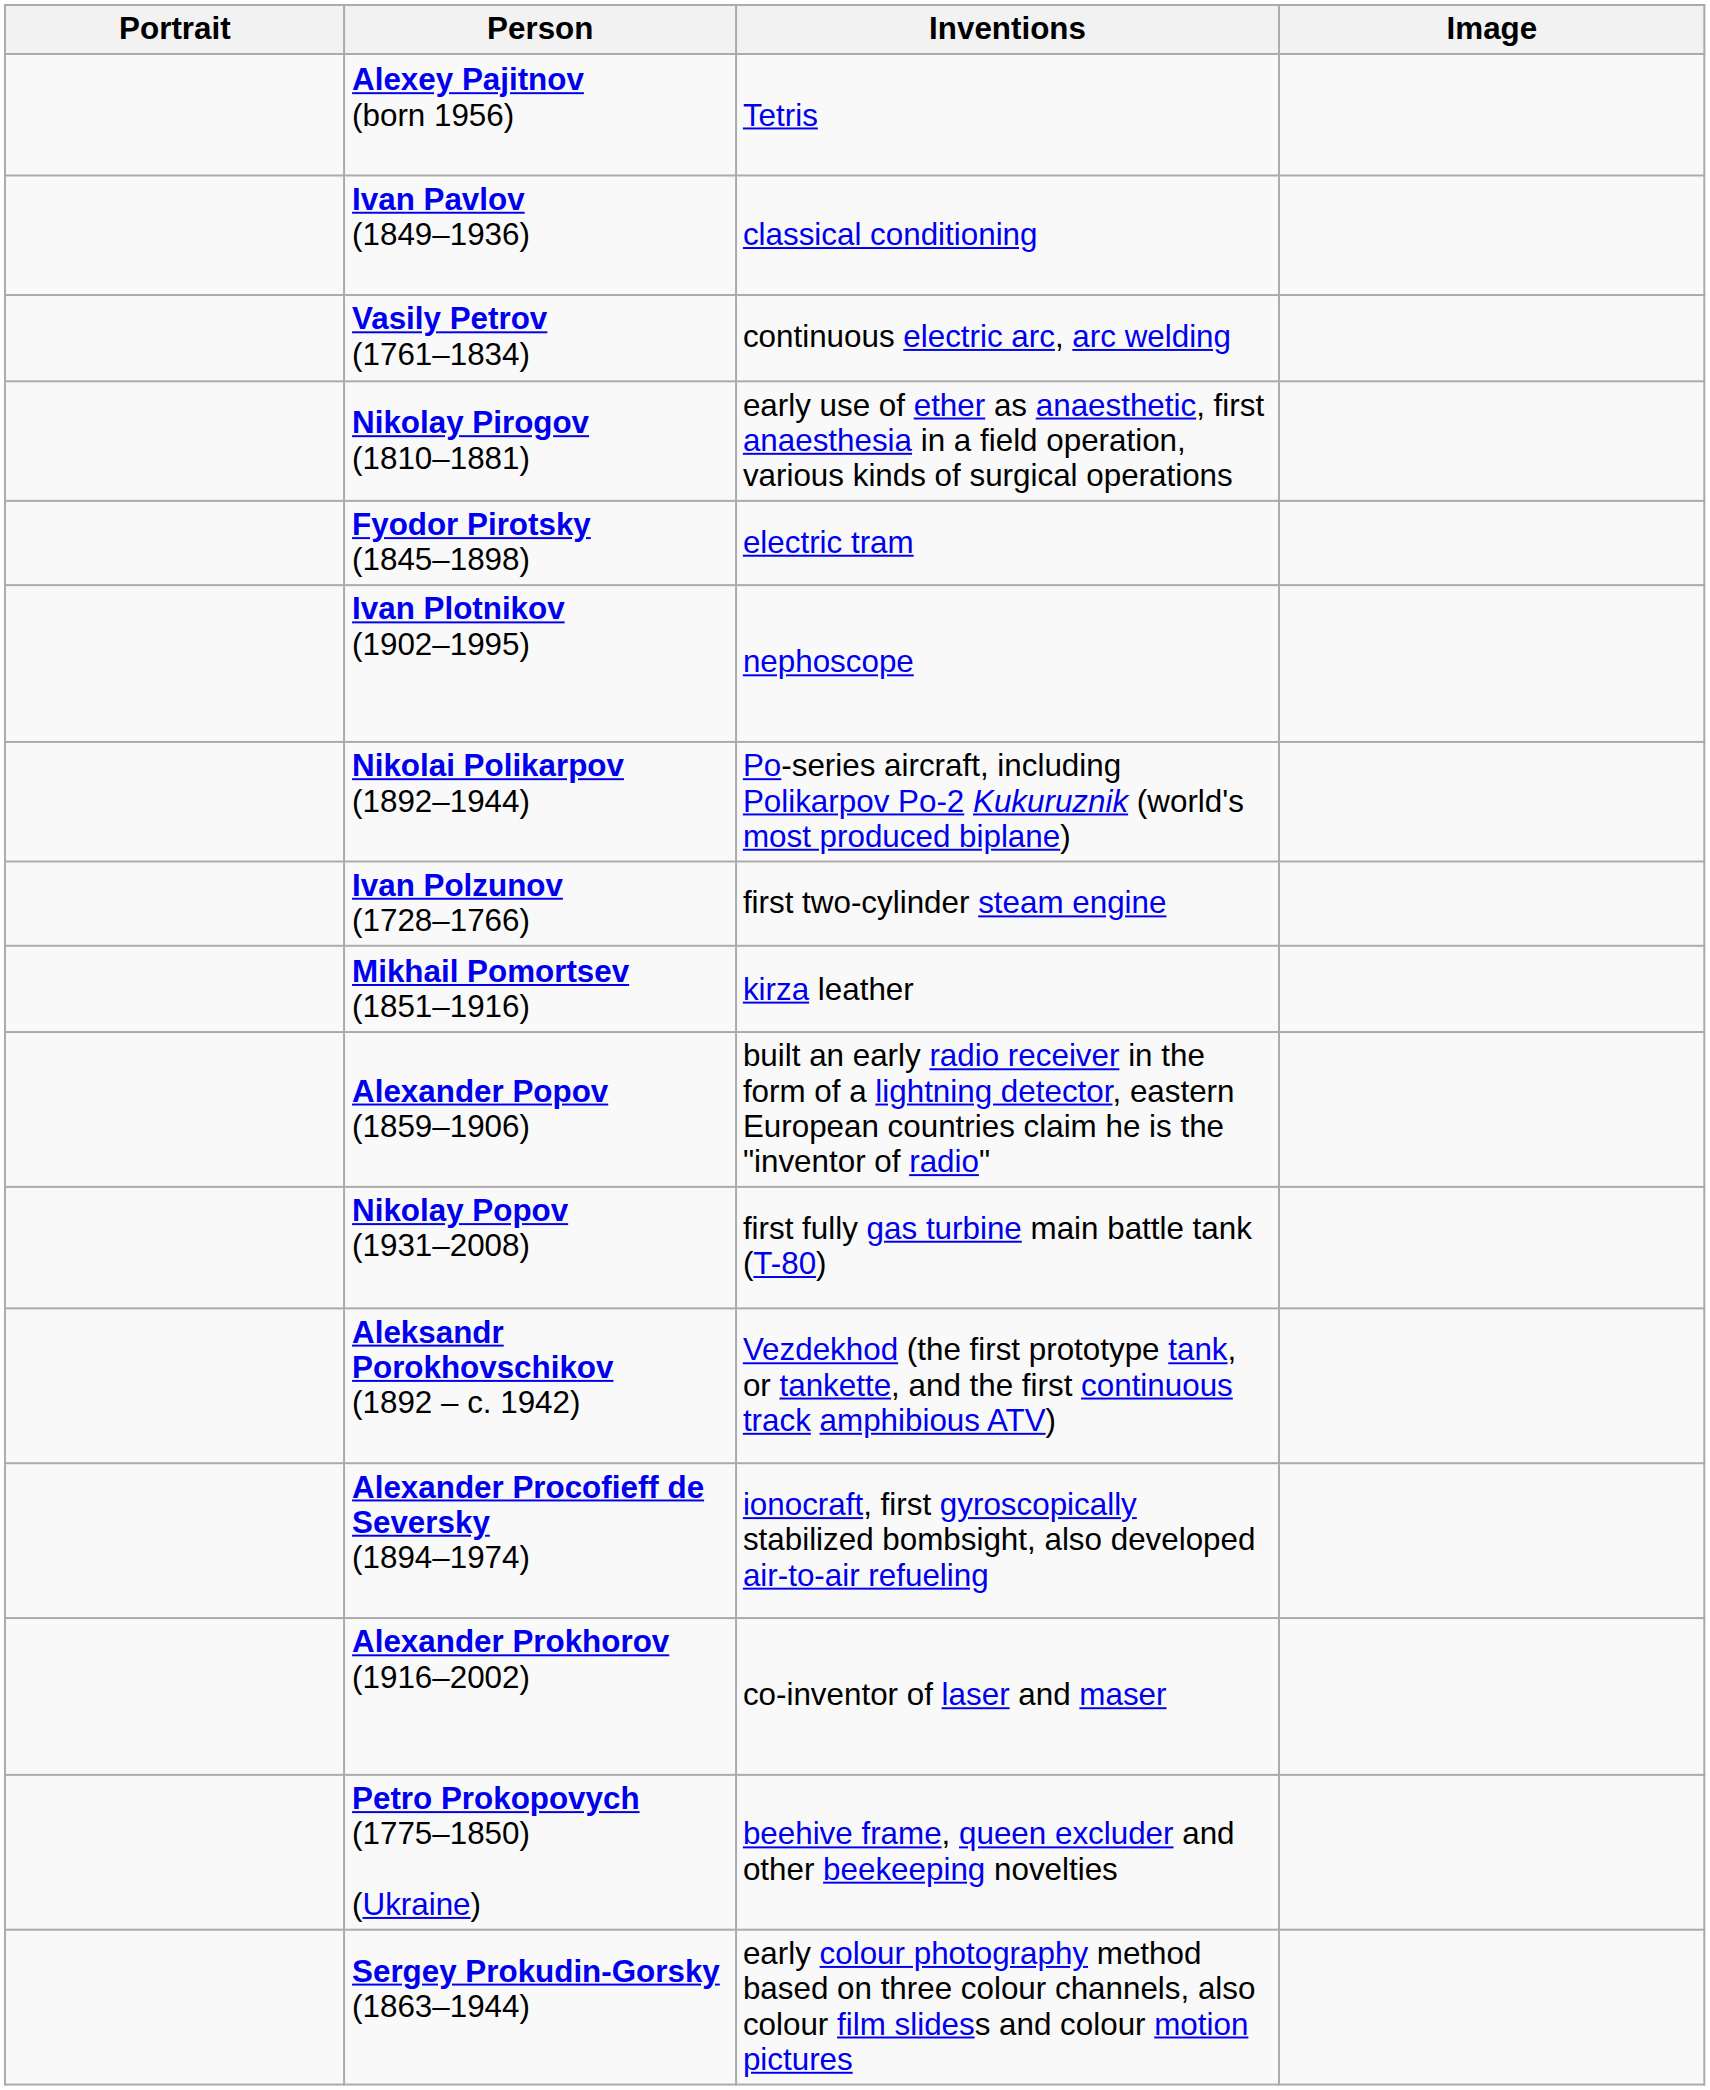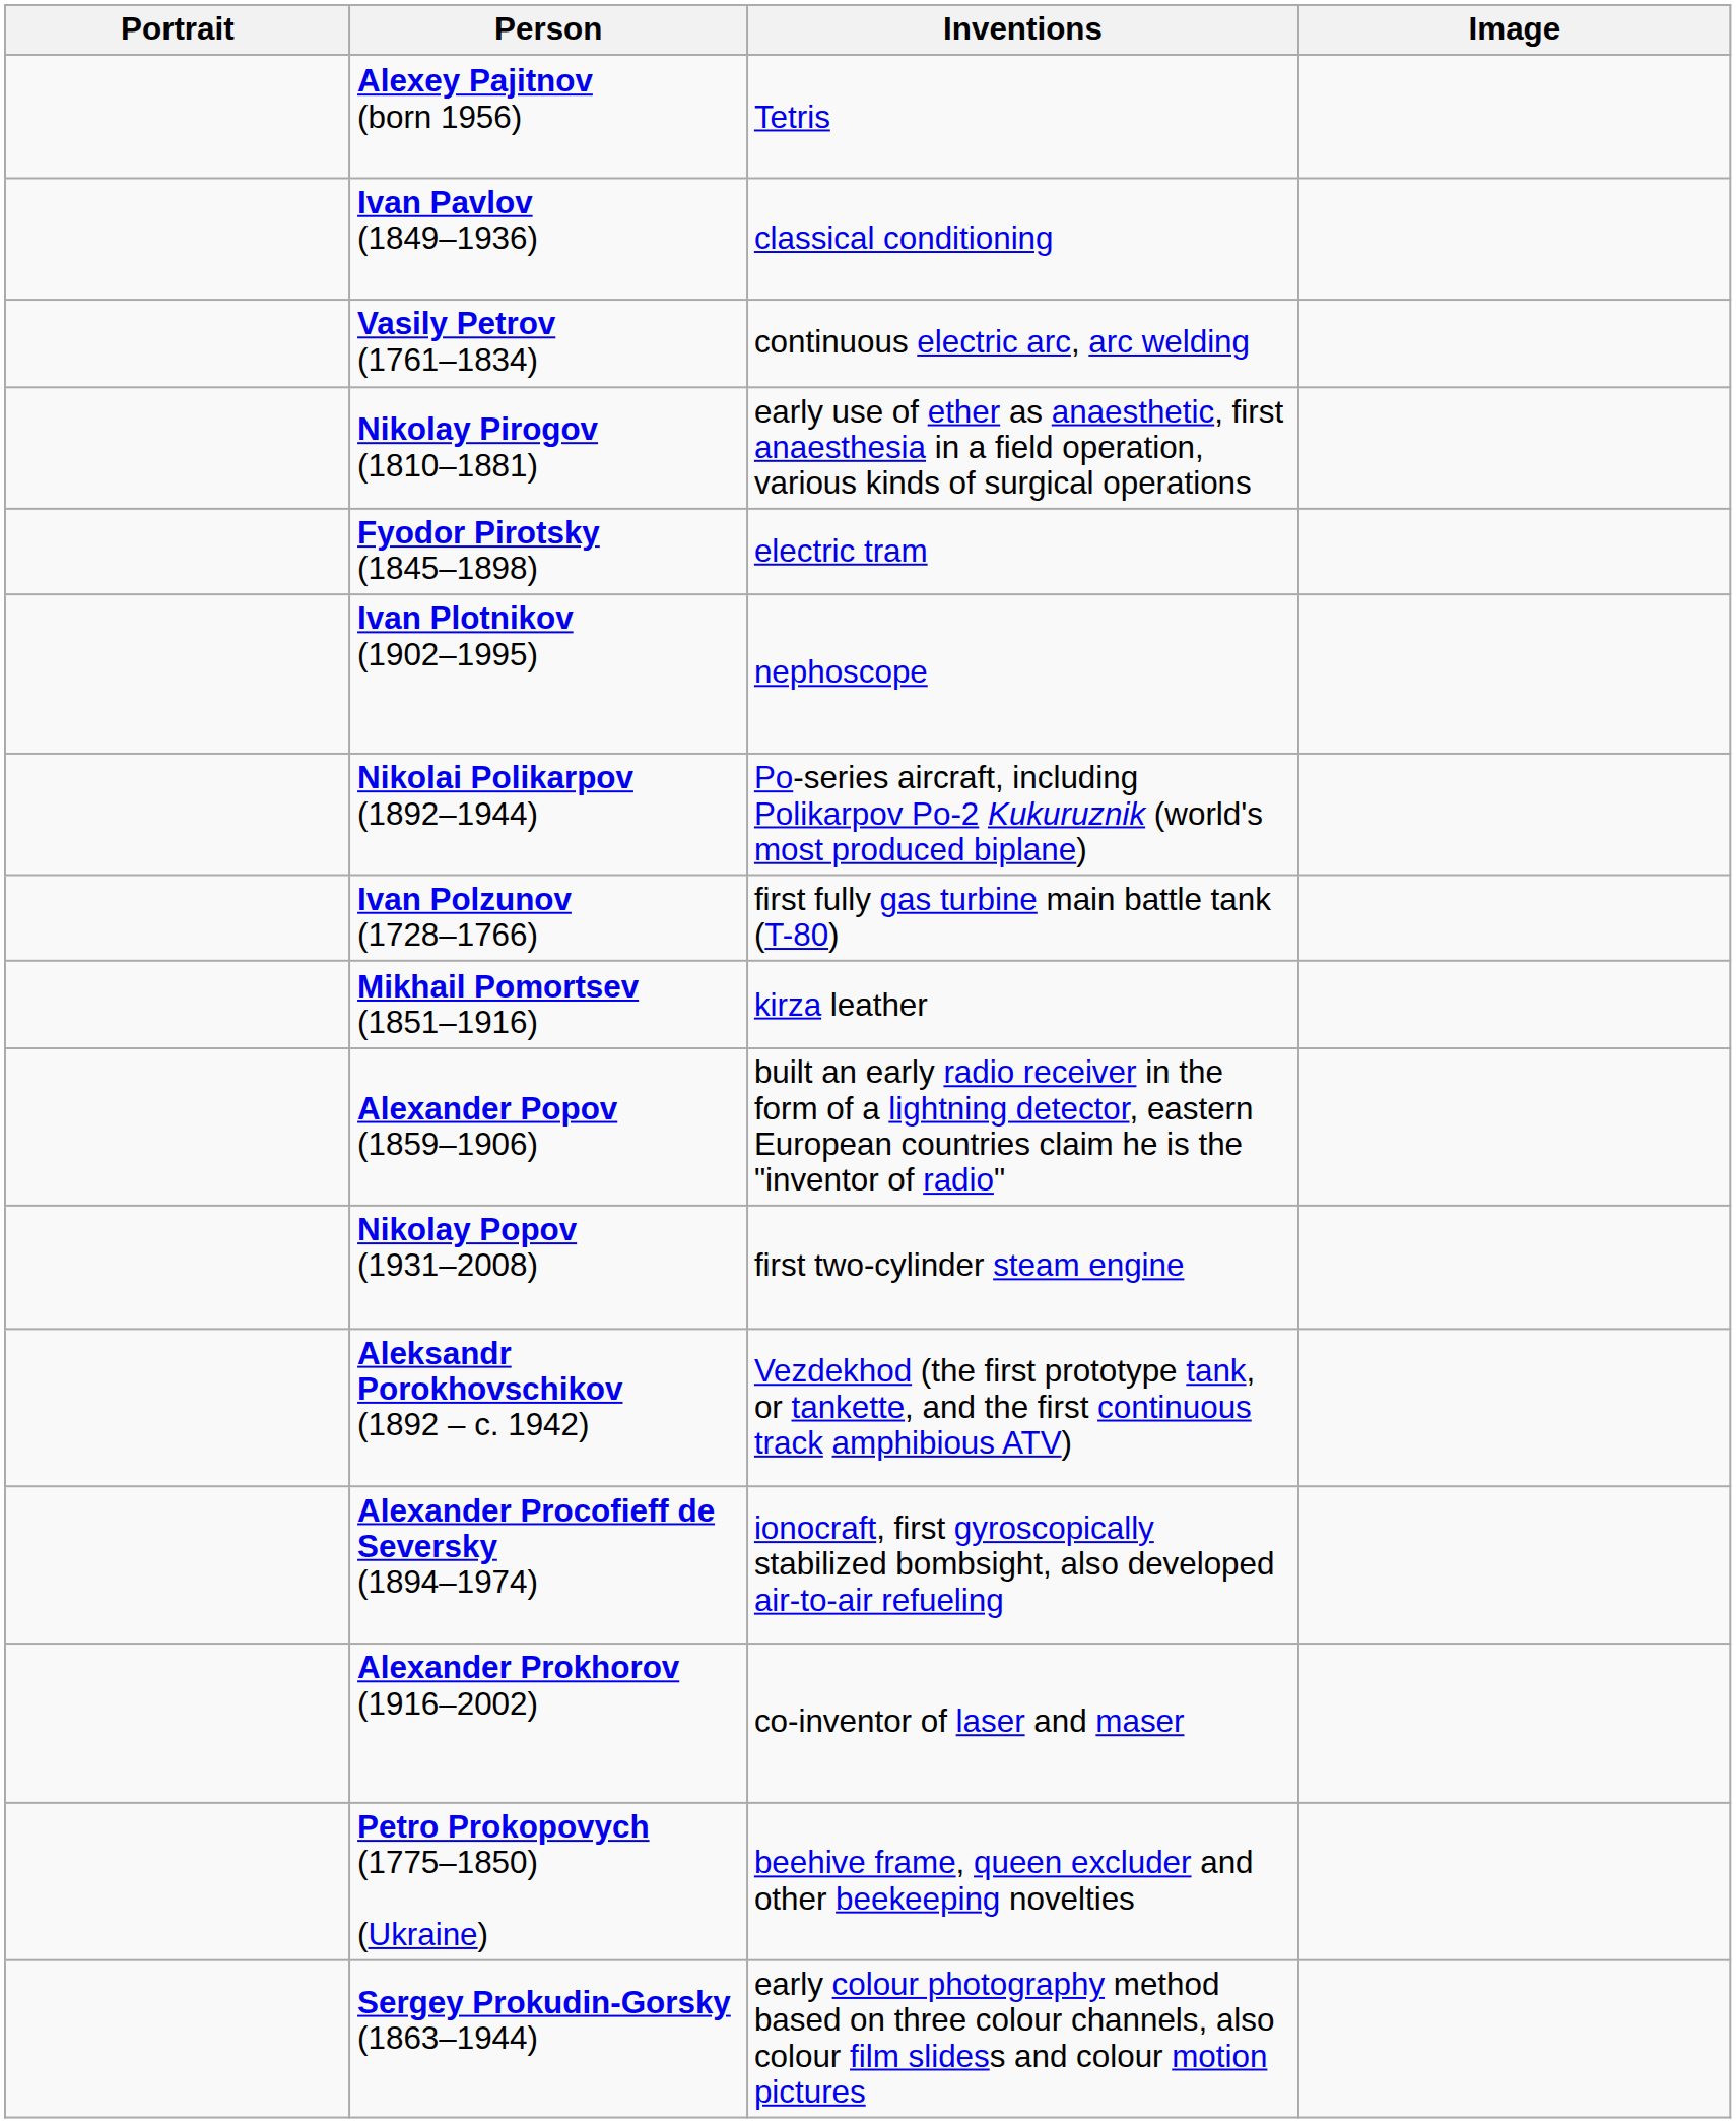Ivan Polzunov (1728–1766) | Inventions: first two-cylinder steam engine -> first fully gas turbine main battle tank (T-80)
Nikolay Popov (1931–2008) | Inventions: first fully gas turbine main battle tank (T-80) -> first two-cylinder steam engine
